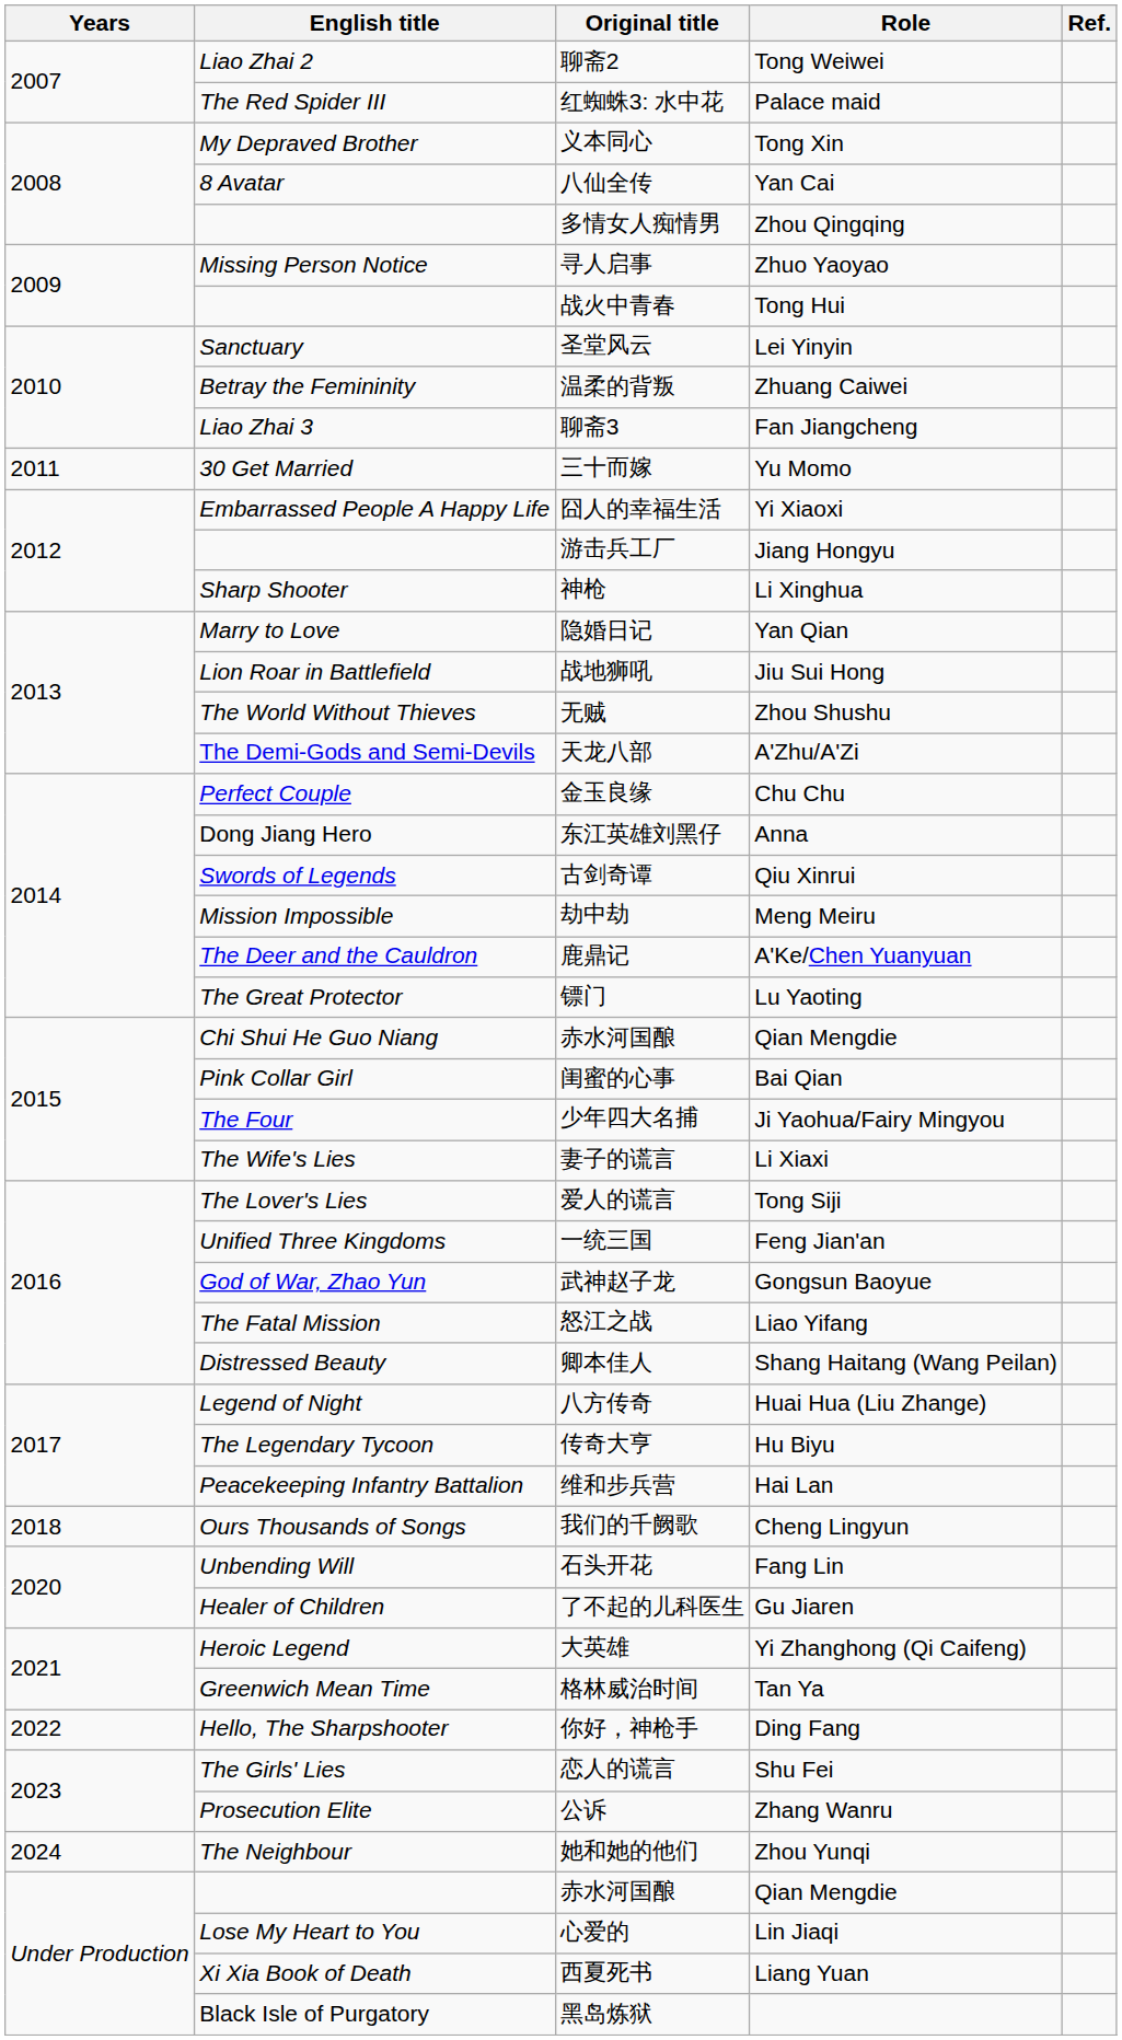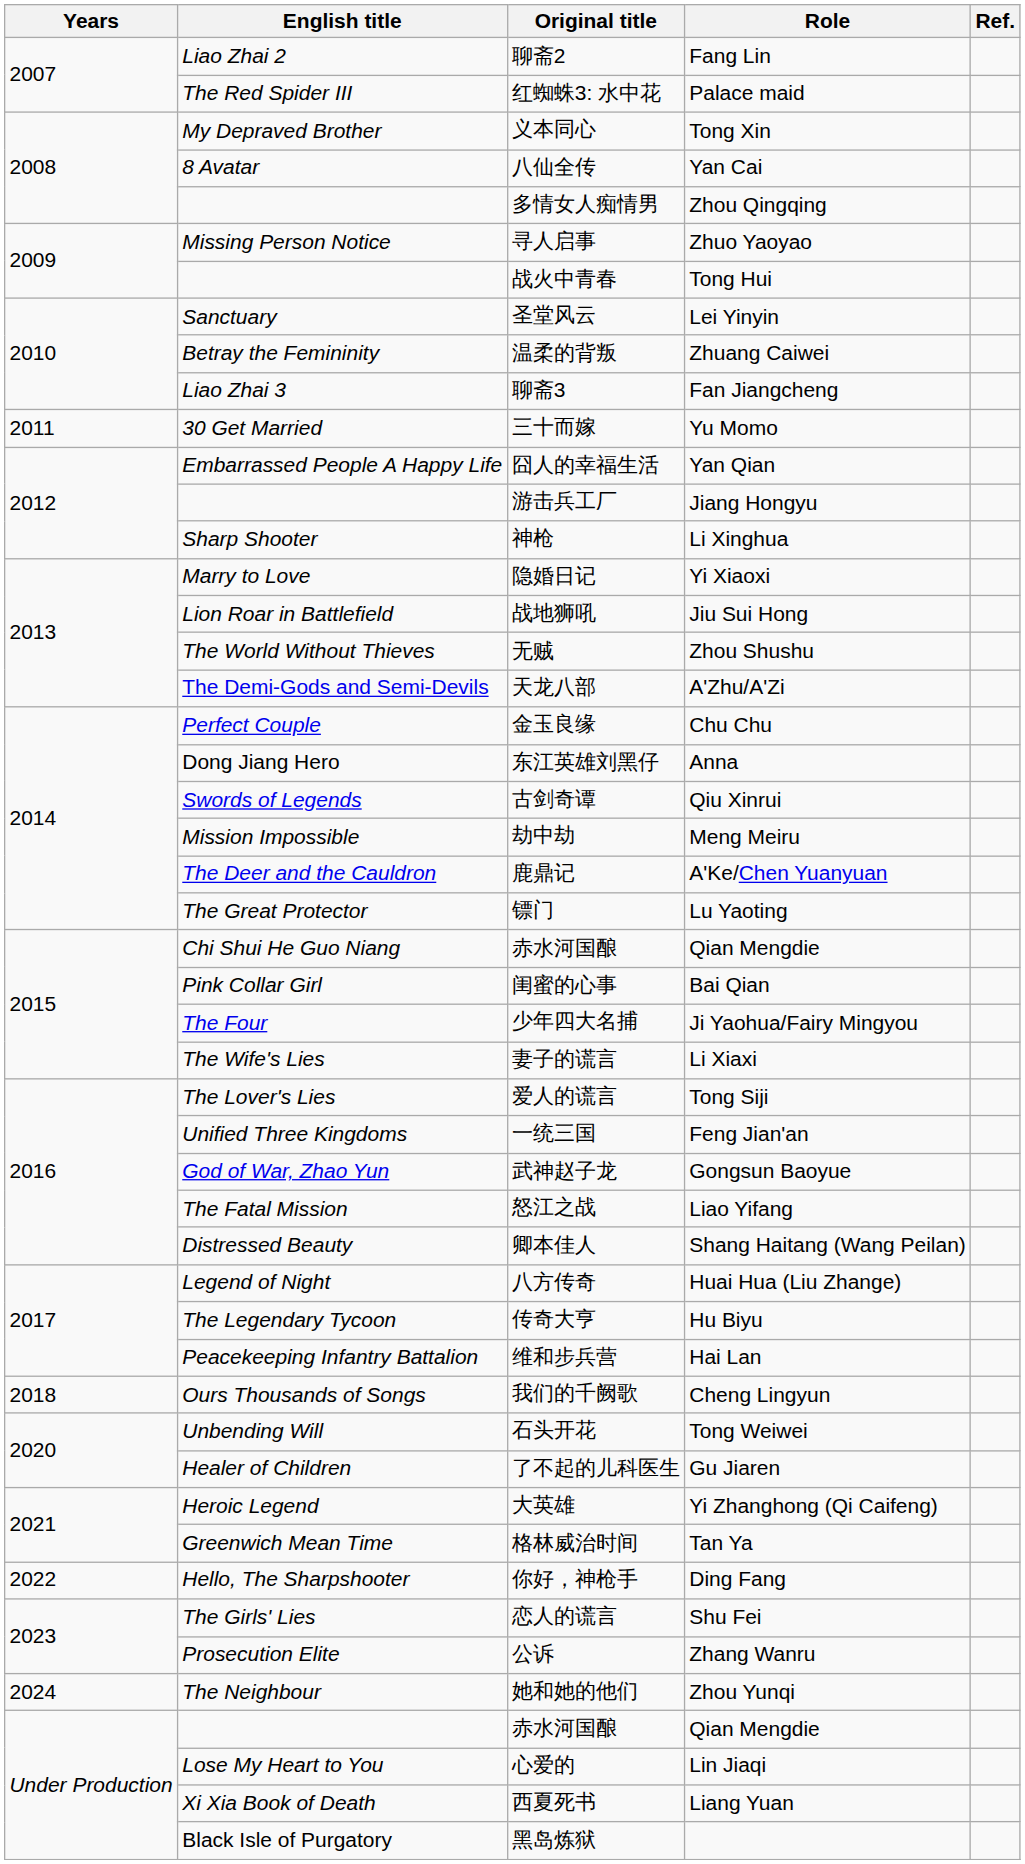聊斋2 | Role: Tong Weiwei -> Fang Lin
囧人的幸福生活 | Role: Yi Xiaoxi -> Yan Qian
隐婚日记 | Role: Yan Qian -> Yi Xiaoxi
石头开花 | Role: Fang Lin -> Tong Weiwei
